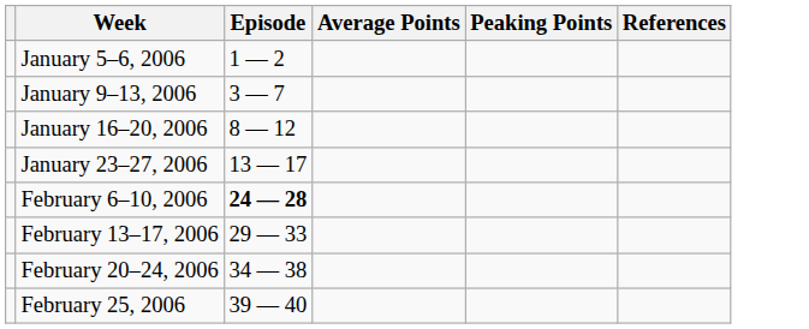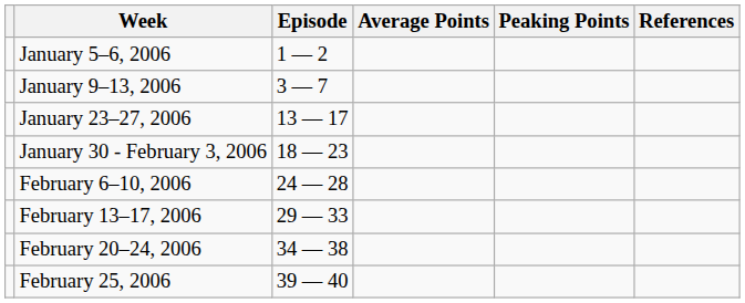- row: January 16–20, 2006 | 8 — 12
+ row: January 30 - February 3, 2006 | 18 — 23
February 6–10, 2006 | Episode: bold -> normal
